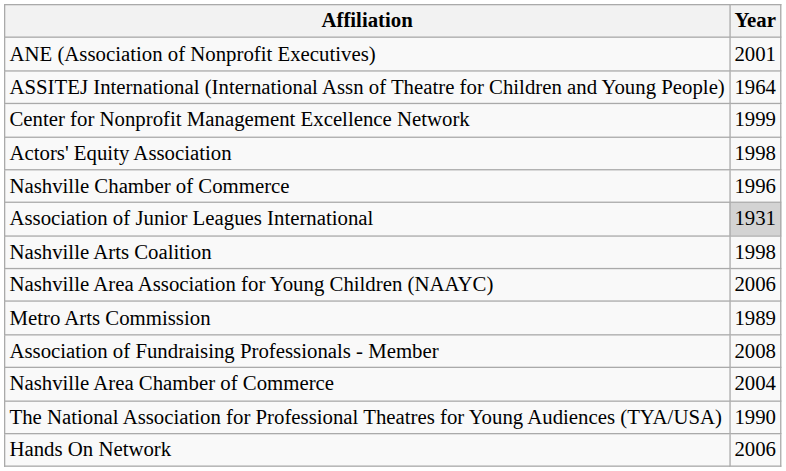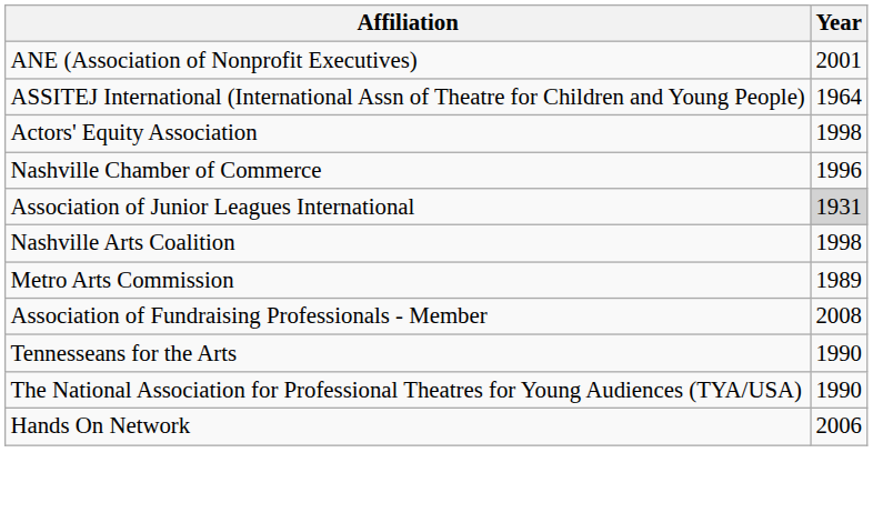- row: Center for Nonprofit Management Excellence Network | 1999
- row: Nashville Area Association for Young Children (NAAYC) | 2006
- row: Nashville Area Chamber of Commerce | 2004
+ row: Tennesseans for the Arts | 1990
